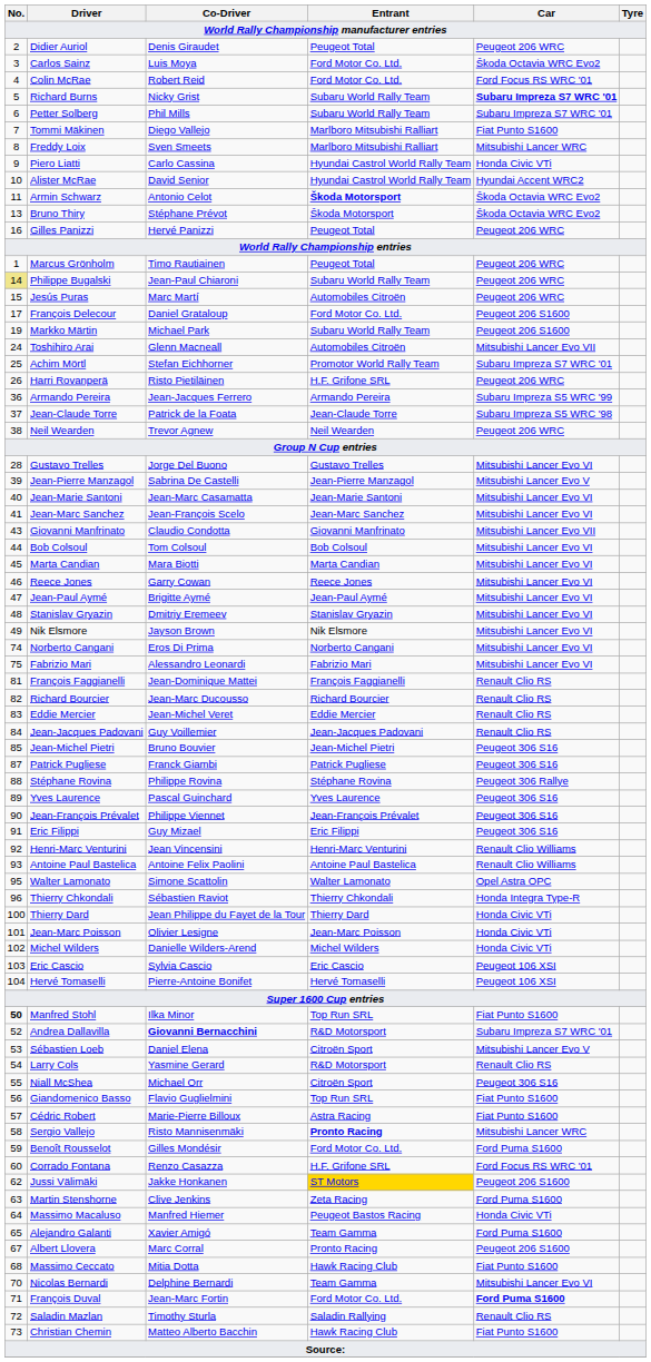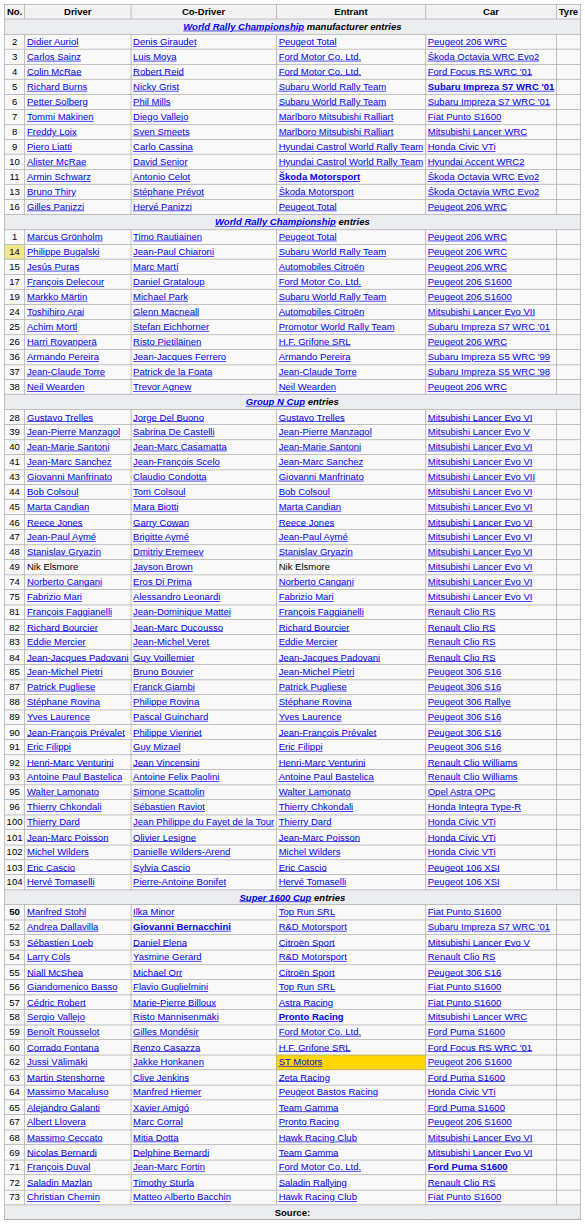Massimo Ceccato | Car: Fiat Punto S1600 -> Mitsubishi Lancer Evo VI
Nicolas Bernardi | No.: 70 -> 69
